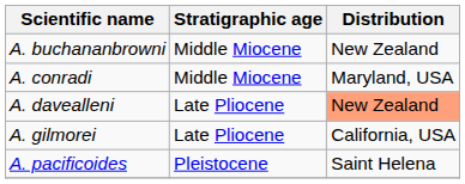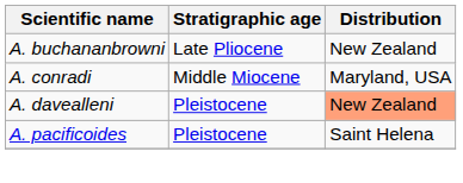A. buchananbrowni | Stratigraphic age: Middle Miocene -> Late Pliocene
A. davealleni | Stratigraphic age: Late Pliocene -> Pleistocene
- row: A. gilmorei | Late Pliocene | California, USA
